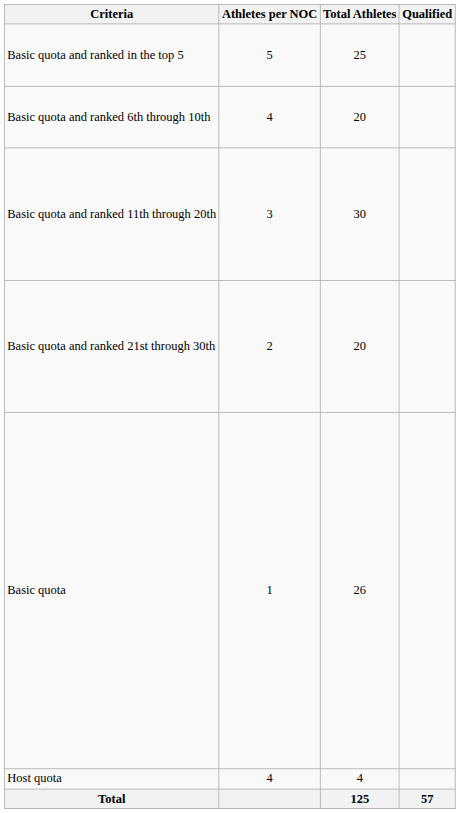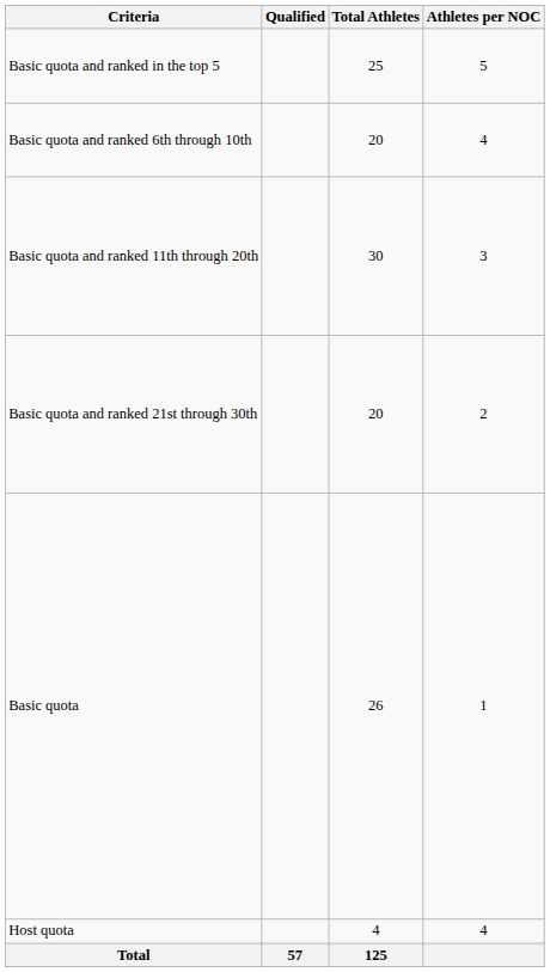columns swapped: Athletes per NOC <-> Qualified
